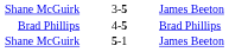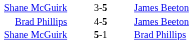4-5 | column 3: Brad Phillips -> James Beeton
5-1 | column 3: James Beeton -> Brad Phillips
